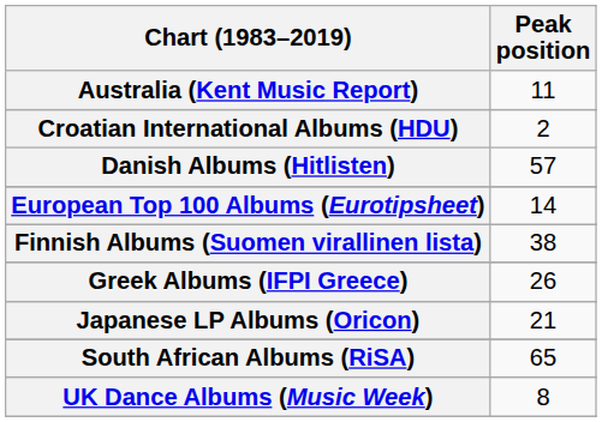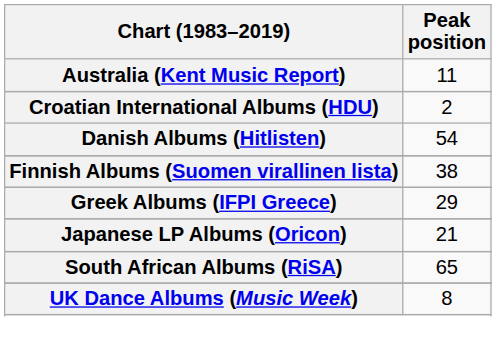Danish Albums (Hitlisten) | Peak position: 57 -> 54
- row: European Top 100 Albums (Eurotipsheet) | 14
Greek Albums (IFPI Greece) | Peak position: 26 -> 29
